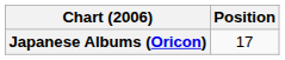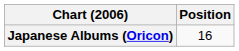Japanese Albums (Oricon) | Position: 17 -> 16
